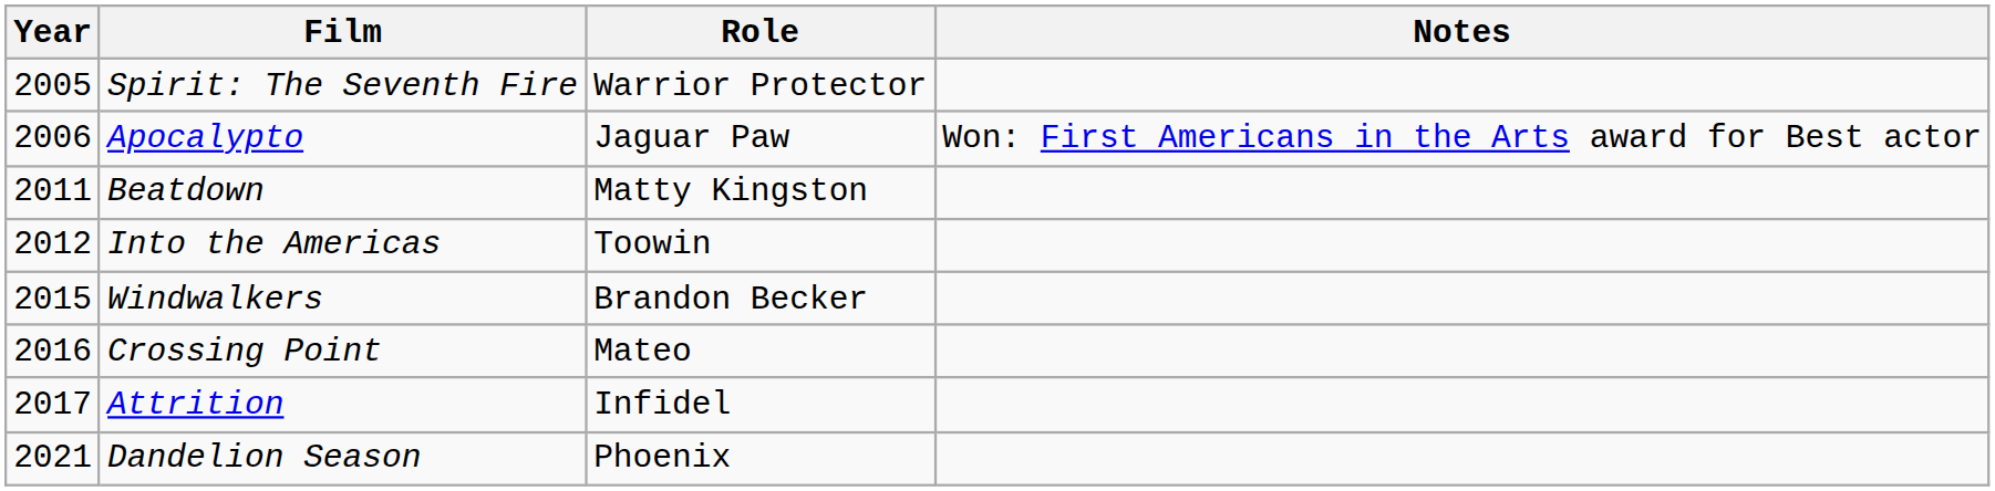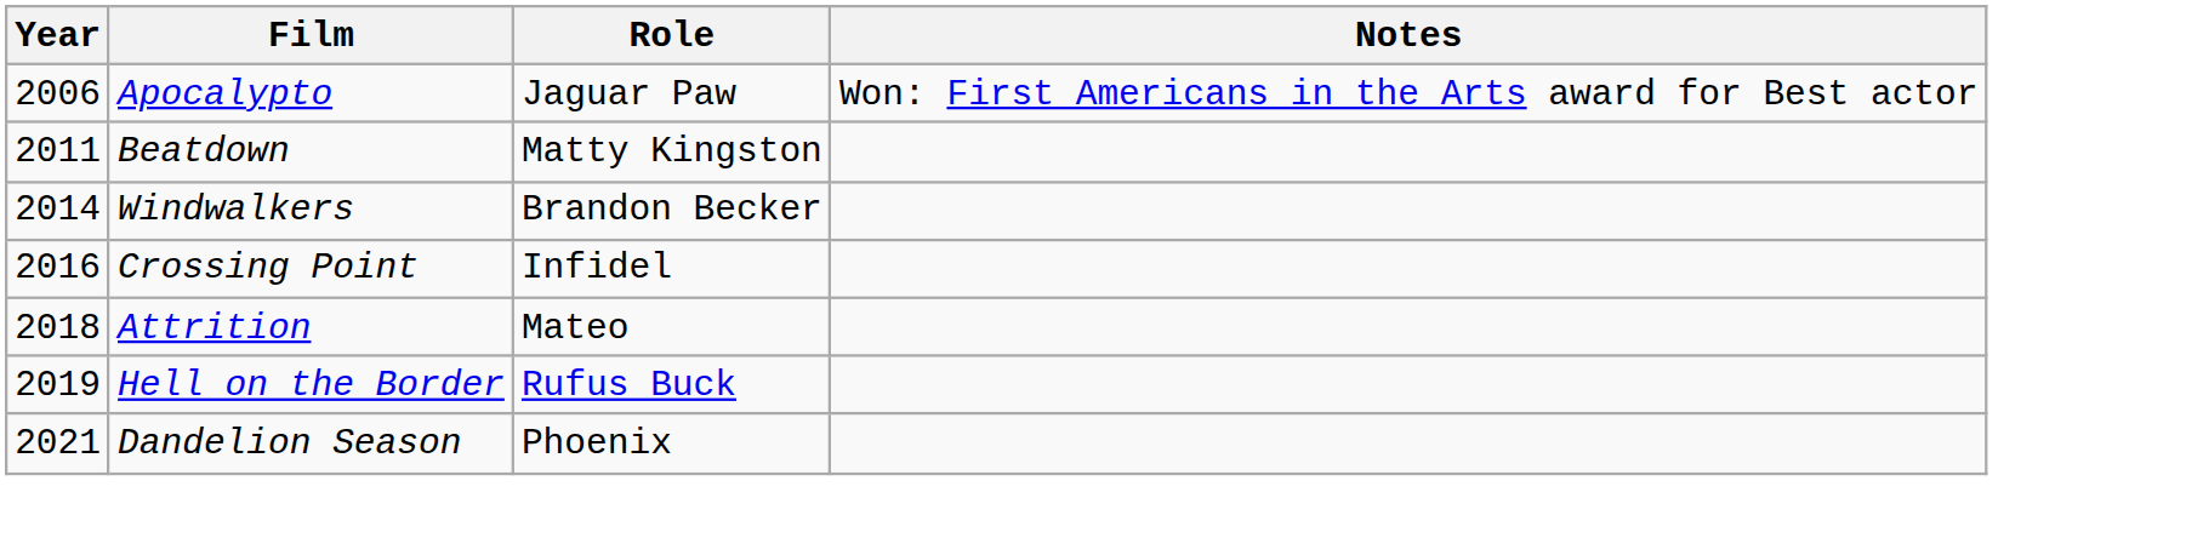- row: 2005 | Spirit: The Seventh Fire | Warrior Protector
- row: 2012 | Into the Americas | Toowin
Windwalkers | Year: 2015 -> 2014
Crossing Point | Role: Mateo -> Infidel
Attrition | Year: 2017 -> 2018
Attrition | Role: Infidel -> Mateo
+ row: 2019 | Hell on the Border | Rufus Buck
